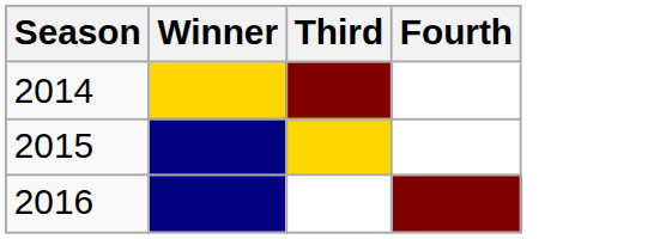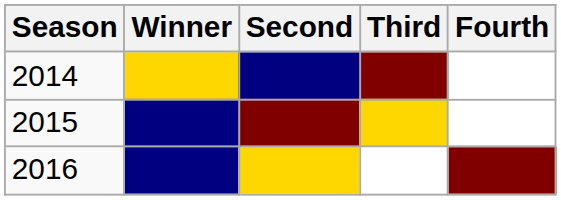+ column: Second
